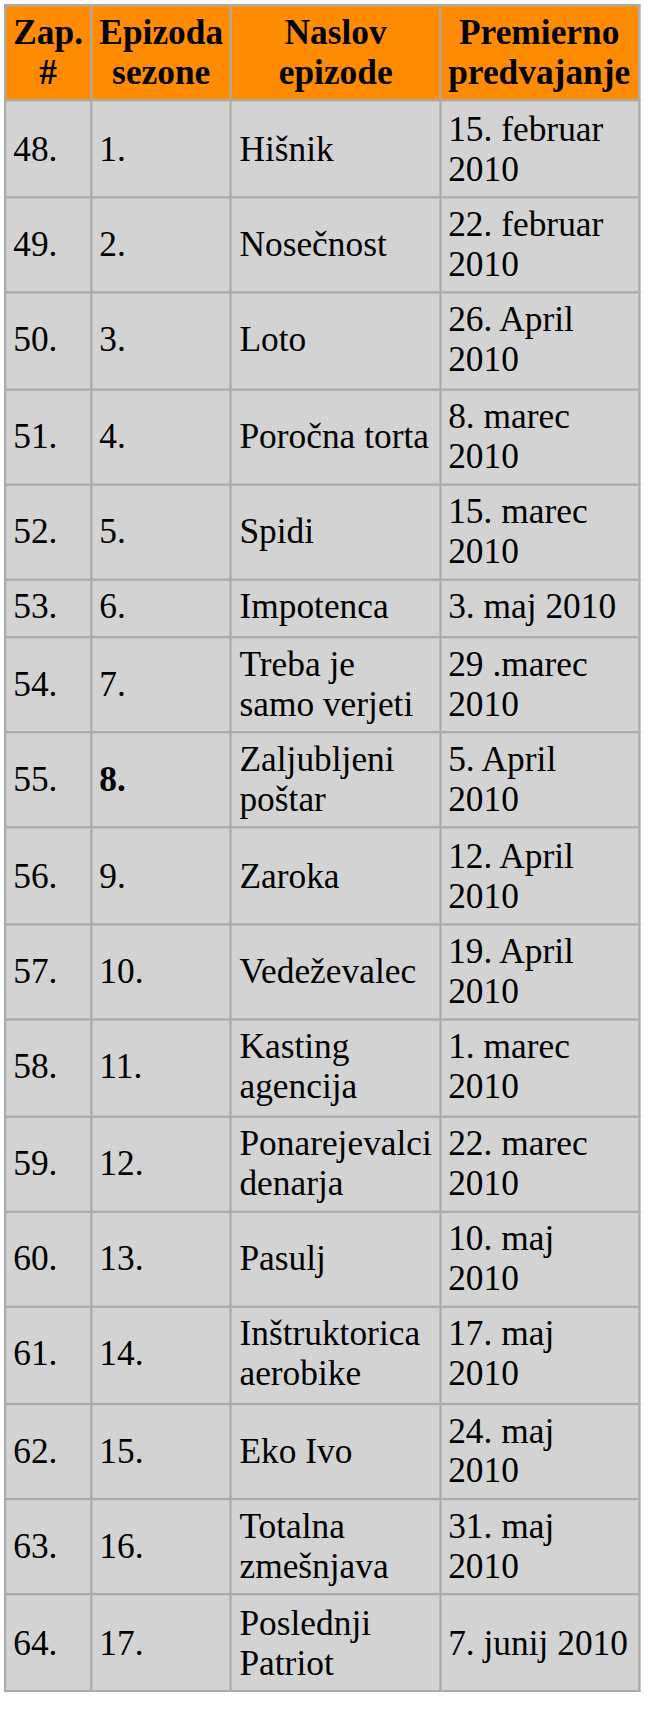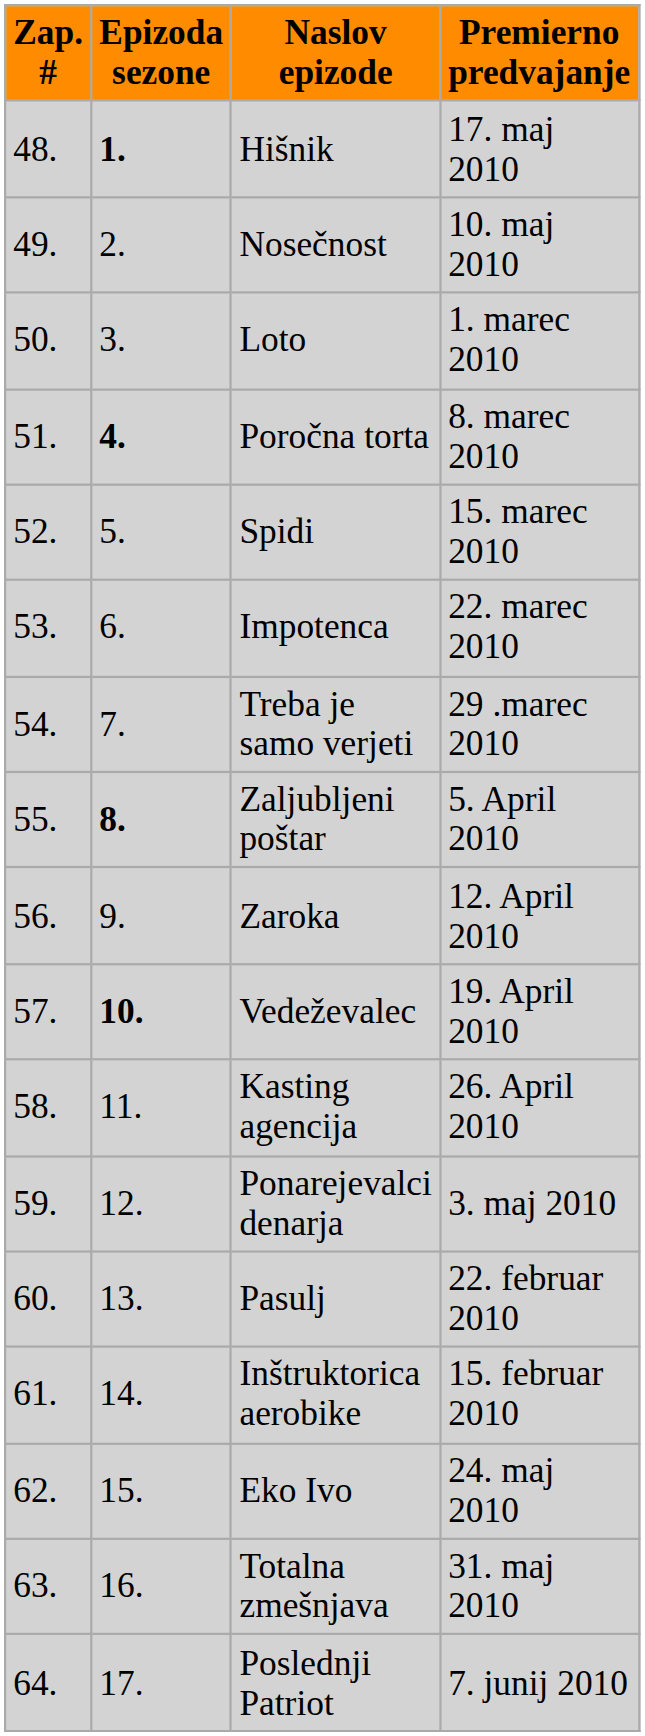Hišnik | Epizoda sezone: normal -> bold
Hišnik | Premierno predvajanje: 15. februar 2010 -> 17. maj 2010
Nosečnost | Premierno predvajanje: 22. februar 2010 -> 10. maj 2010
Loto | Premierno predvajanje: 26. April 2010 -> 1. marec 2010
Poročna torta | Epizoda sezone: normal -> bold
Impotenca | Premierno predvajanje: 3. maj 2010 -> 22. marec 2010
Vedeževalec | Epizoda sezone: normal -> bold
Kasting agencija | Premierno predvajanje: 1. marec 2010 -> 26. April 2010
Ponarejevalci denarja | Premierno predvajanje: 22. marec 2010 -> 3. maj 2010
Pasulj | Premierno predvajanje: 10. maj 2010 -> 22. februar 2010
Inštruktorica aerobike | Premierno predvajanje: 17. maj 2010 -> 15. februar 2010
